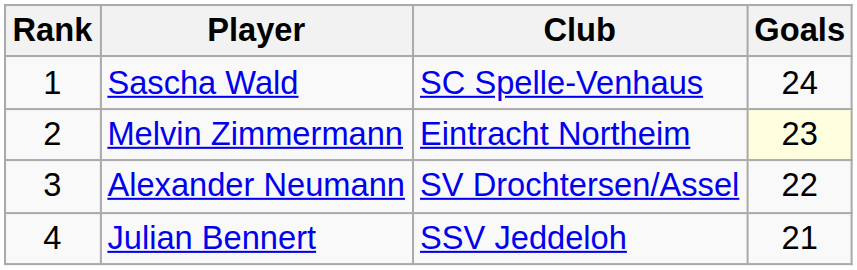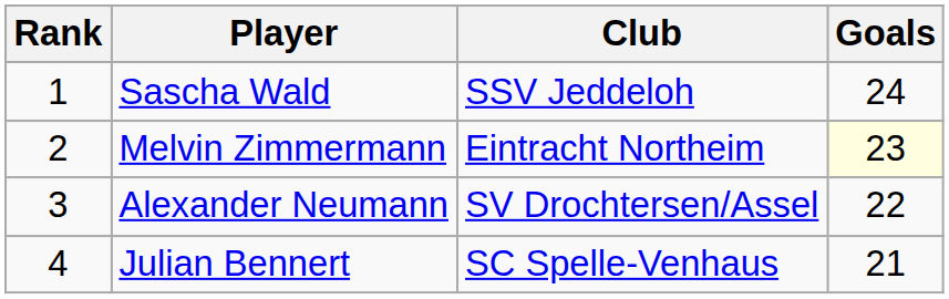Sascha Wald | Club: SC Spelle-Venhaus -> SSV Jeddeloh
Julian Bennert | Club: SSV Jeddeloh -> SC Spelle-Venhaus
